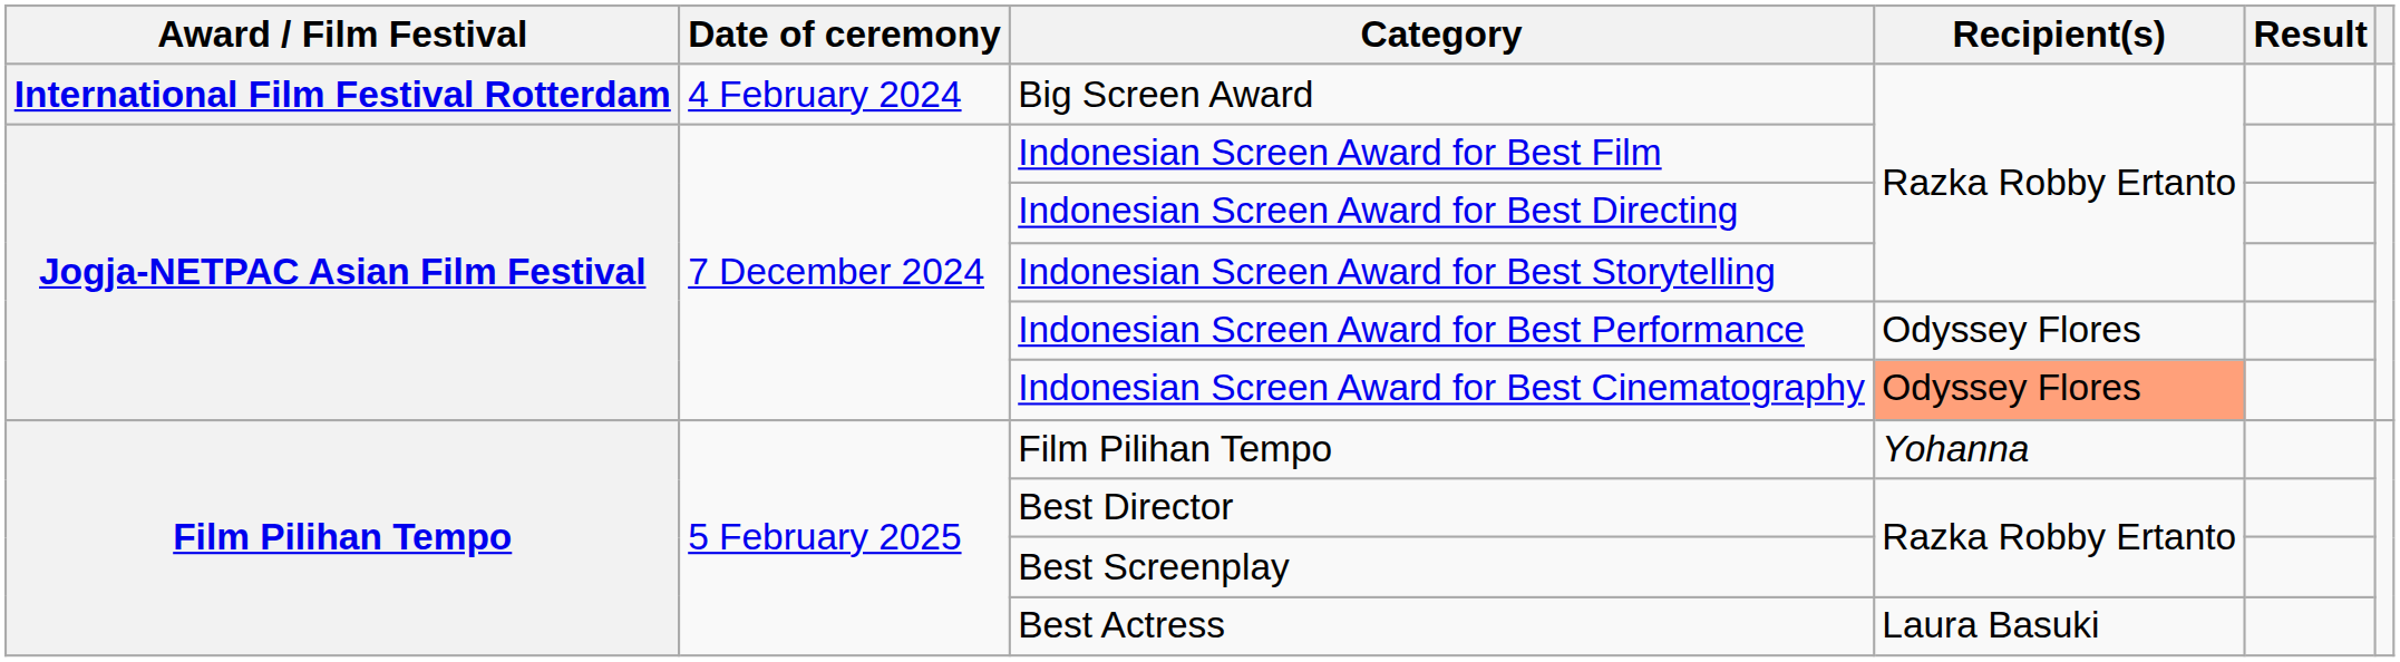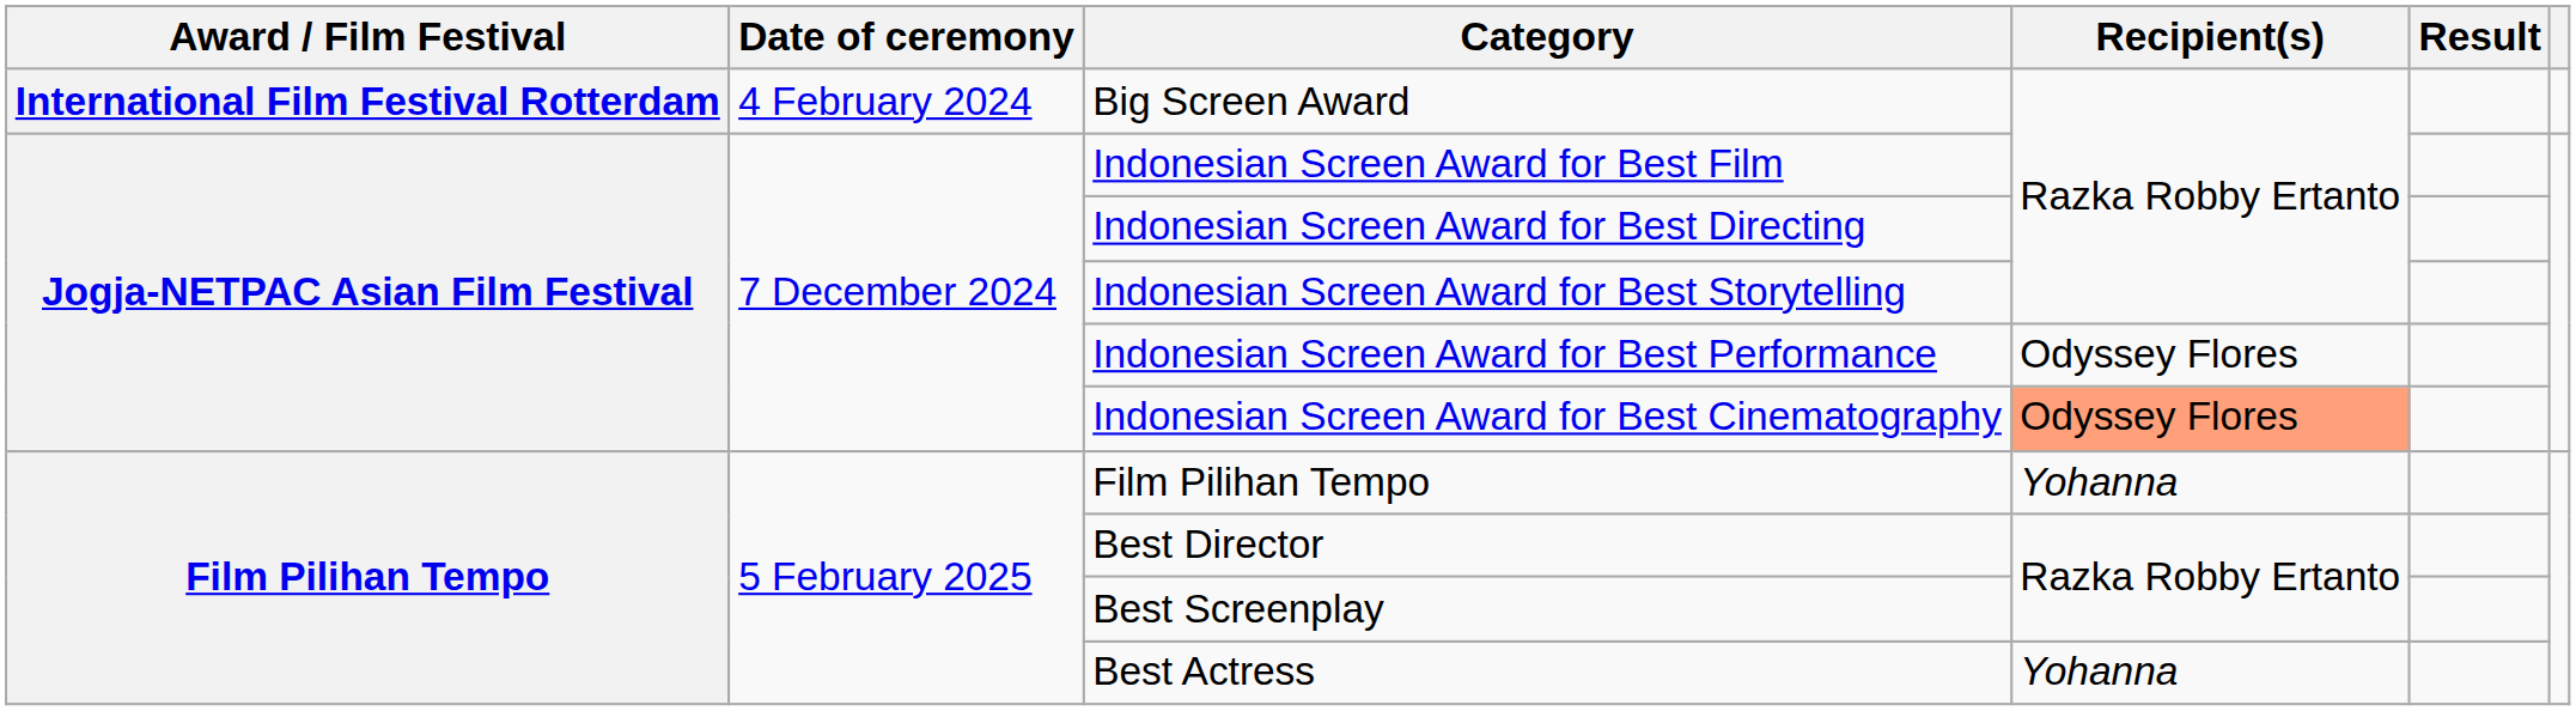Best Actress | Recipient(s): Laura Basuki -> Yohanna
